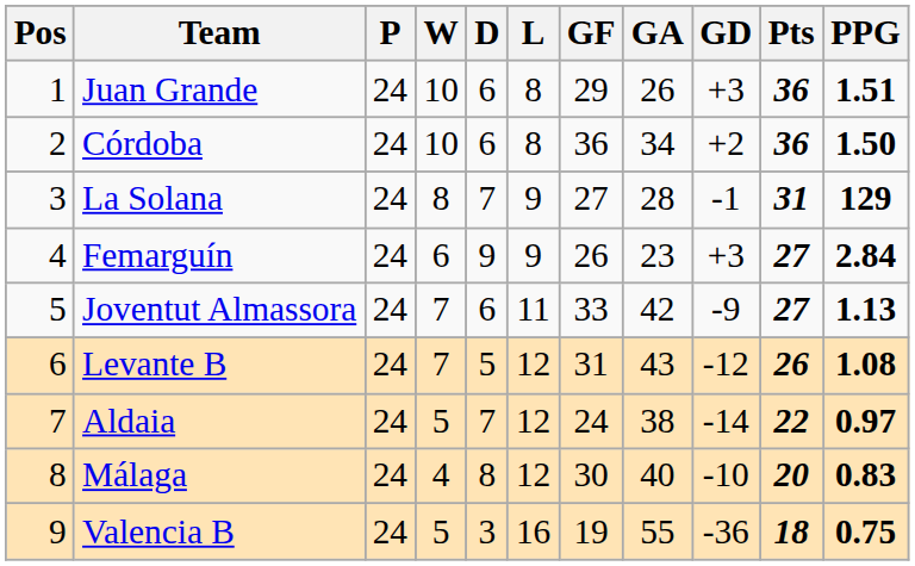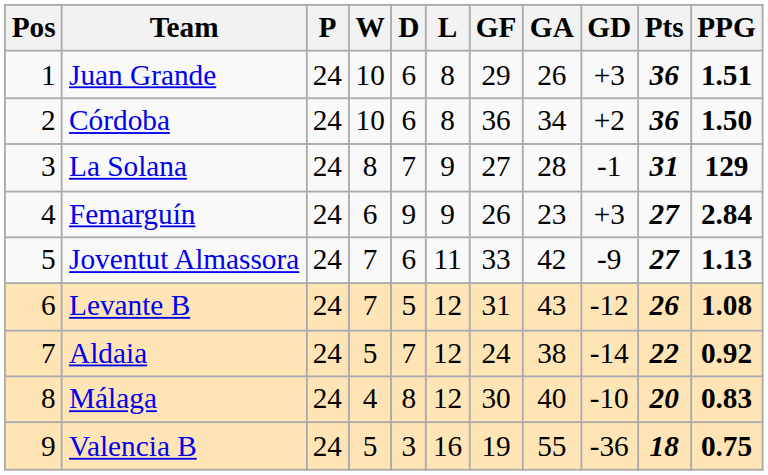Aldaia | PPG: 0.97 -> 0.92
